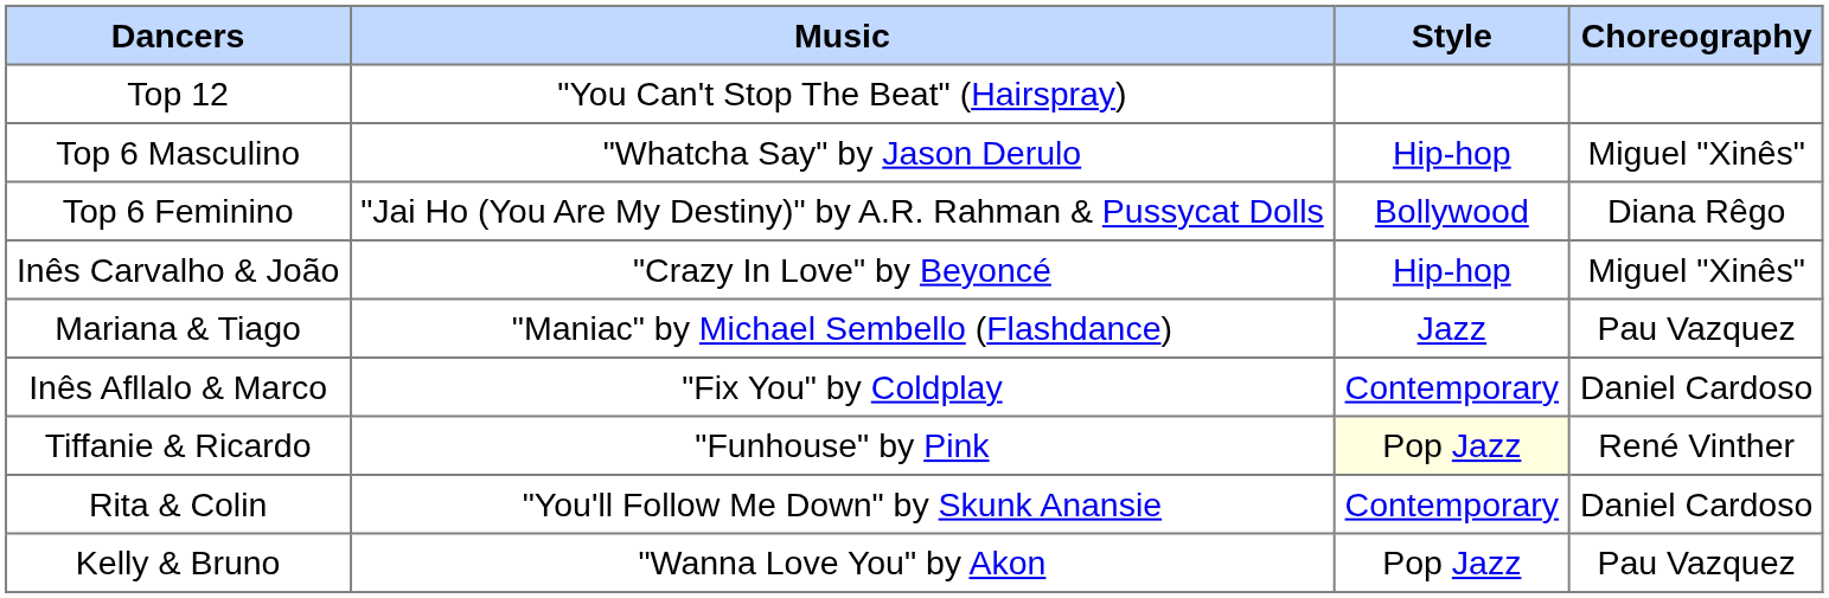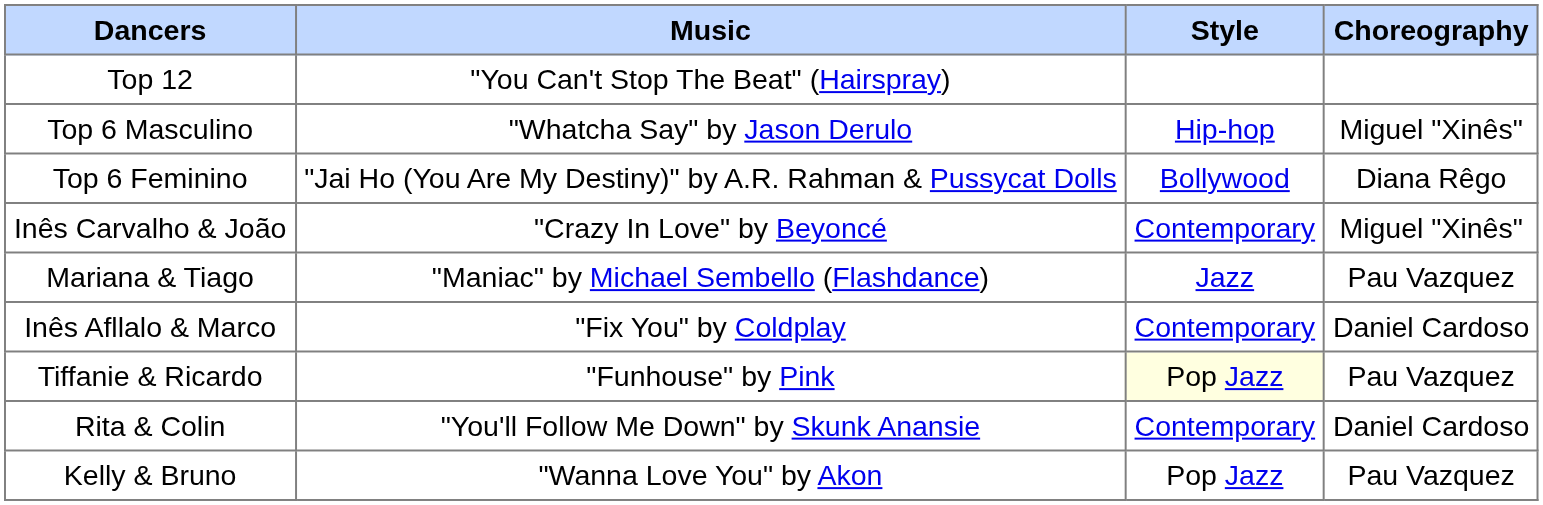Inês Carvalho & João | Style: Hip-hop -> Contemporary
Tiffanie & Ricardo | Choreography: René Vinther -> Pau Vazquez
